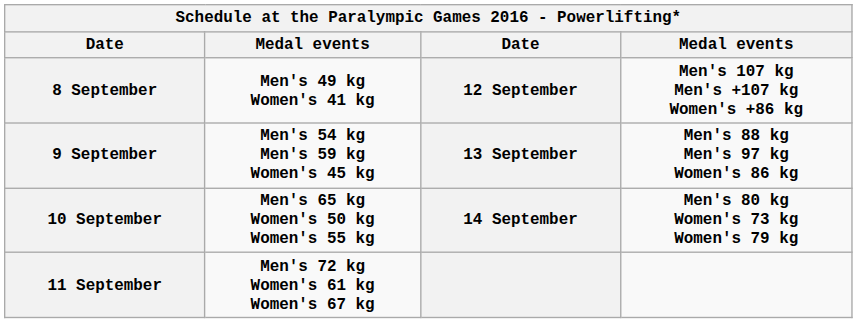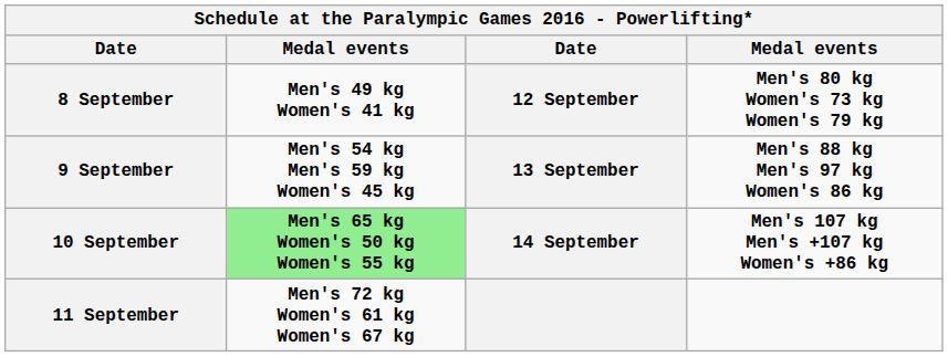8 September | column 4: Men's 107 kg Men's +107 kg Women's +86 kg -> Men's 80 kg Women's 73 kg Women's 79 kg
10 September | column 2: no background -> lightgreen background
10 September | column 4: Men's 80 kg Women's 73 kg Women's 79 kg -> Men's 107 kg Men's +107 kg Women's +86 kg
